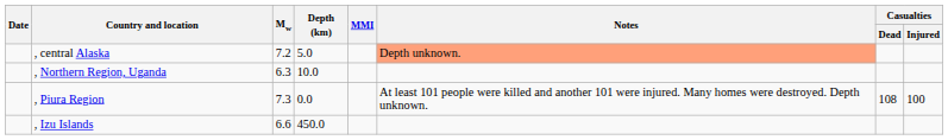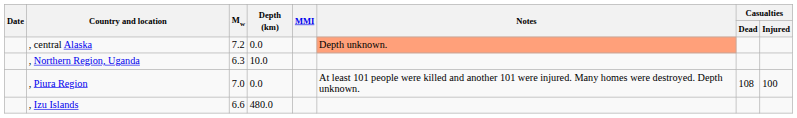, central Alaska | Depth (km): 5.0 -> 0.0
, Piura Region | Mw: 7.3 -> 7.0
, Izu Islands | Depth (km): 450.0 -> 480.0
